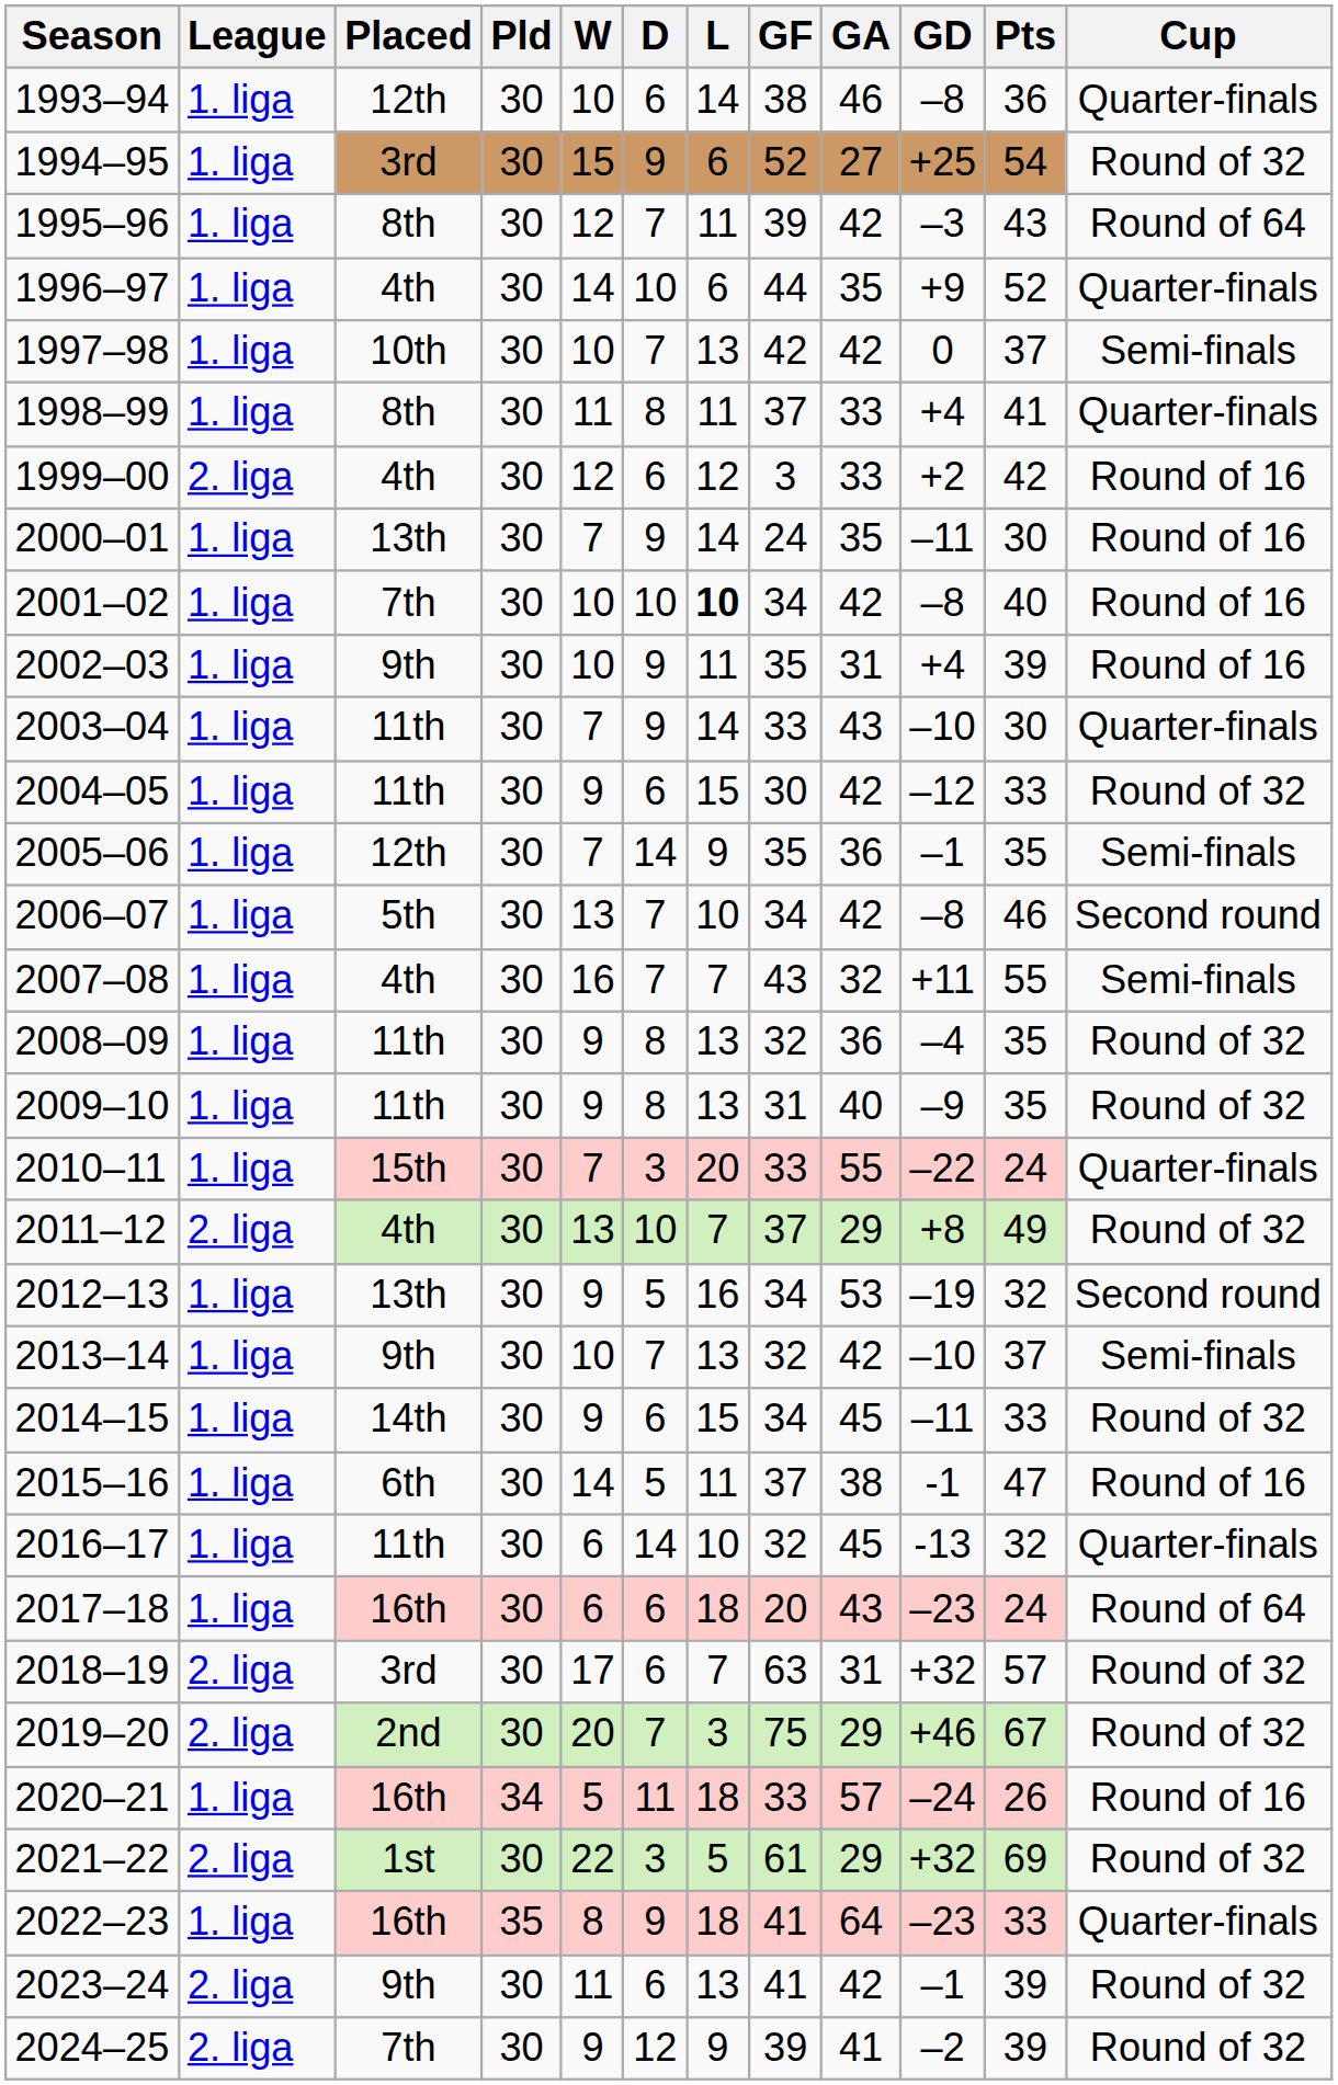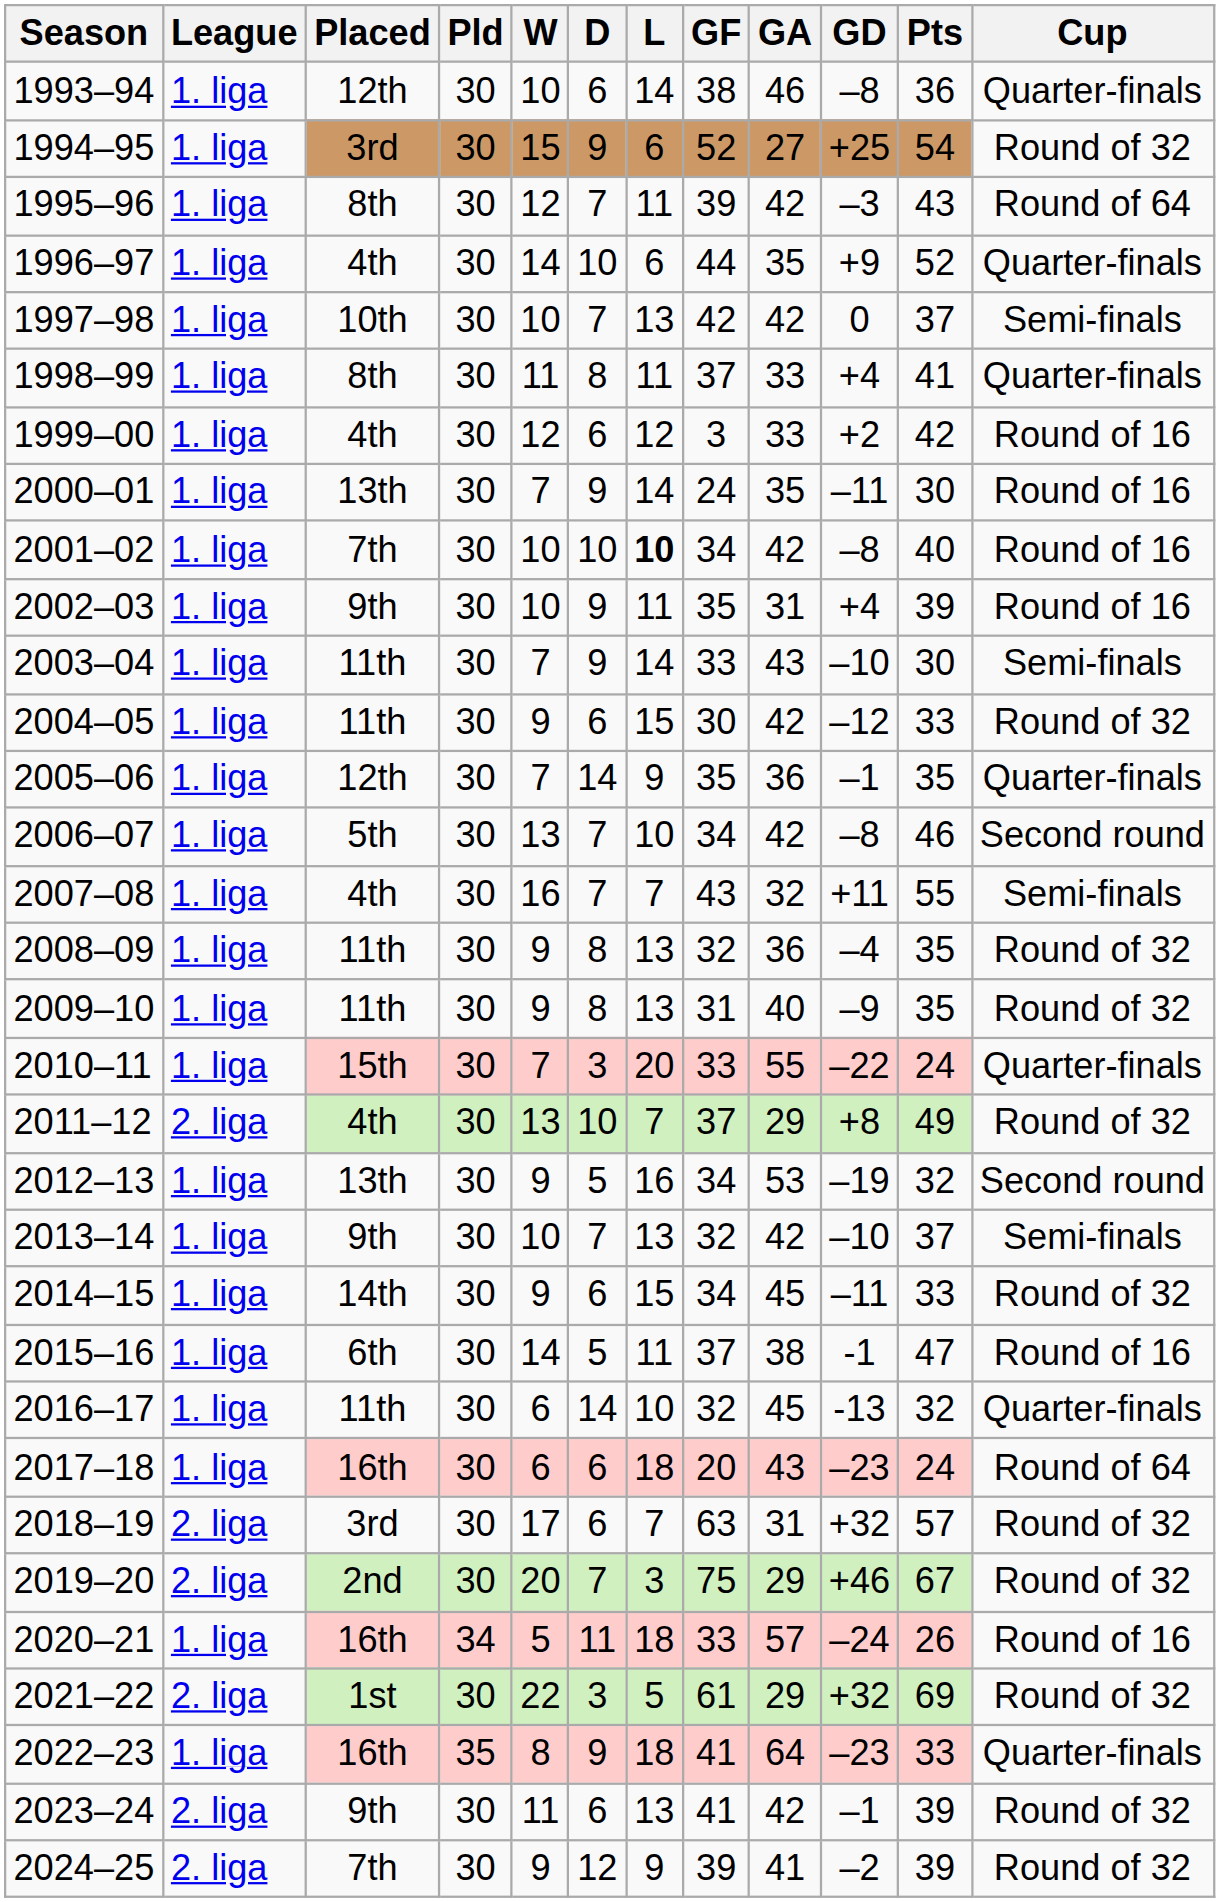1999–00 | League: 2. liga -> 1. liga
2003–04 | Cup: Quarter-finals -> Semi-finals
2005–06 | Cup: Semi-finals -> Quarter-finals
